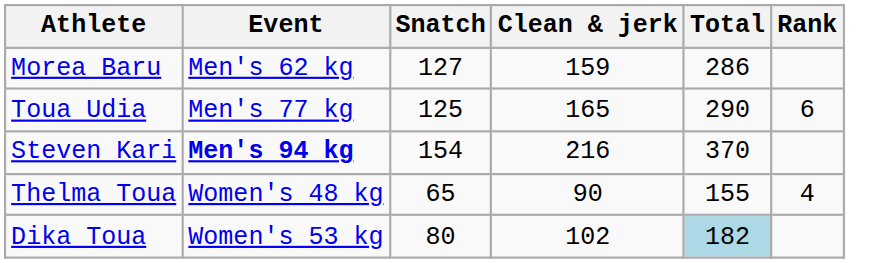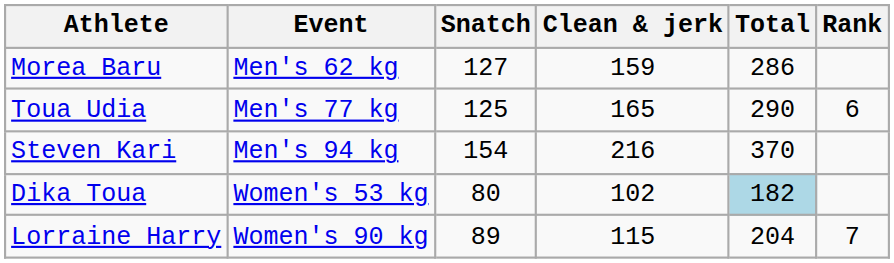Steven Kari | Event: bold -> normal
- row: Thelma Toua | Women's 48 kg | 65 | 90 | 155 | 4
+ row: Lorraine Harry | Women's 90 kg | 89 | 115 | 204 | 7
